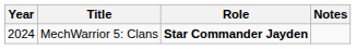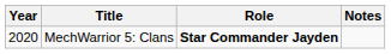MechWarrior 5: Clans | Year: 2024 -> 2020
